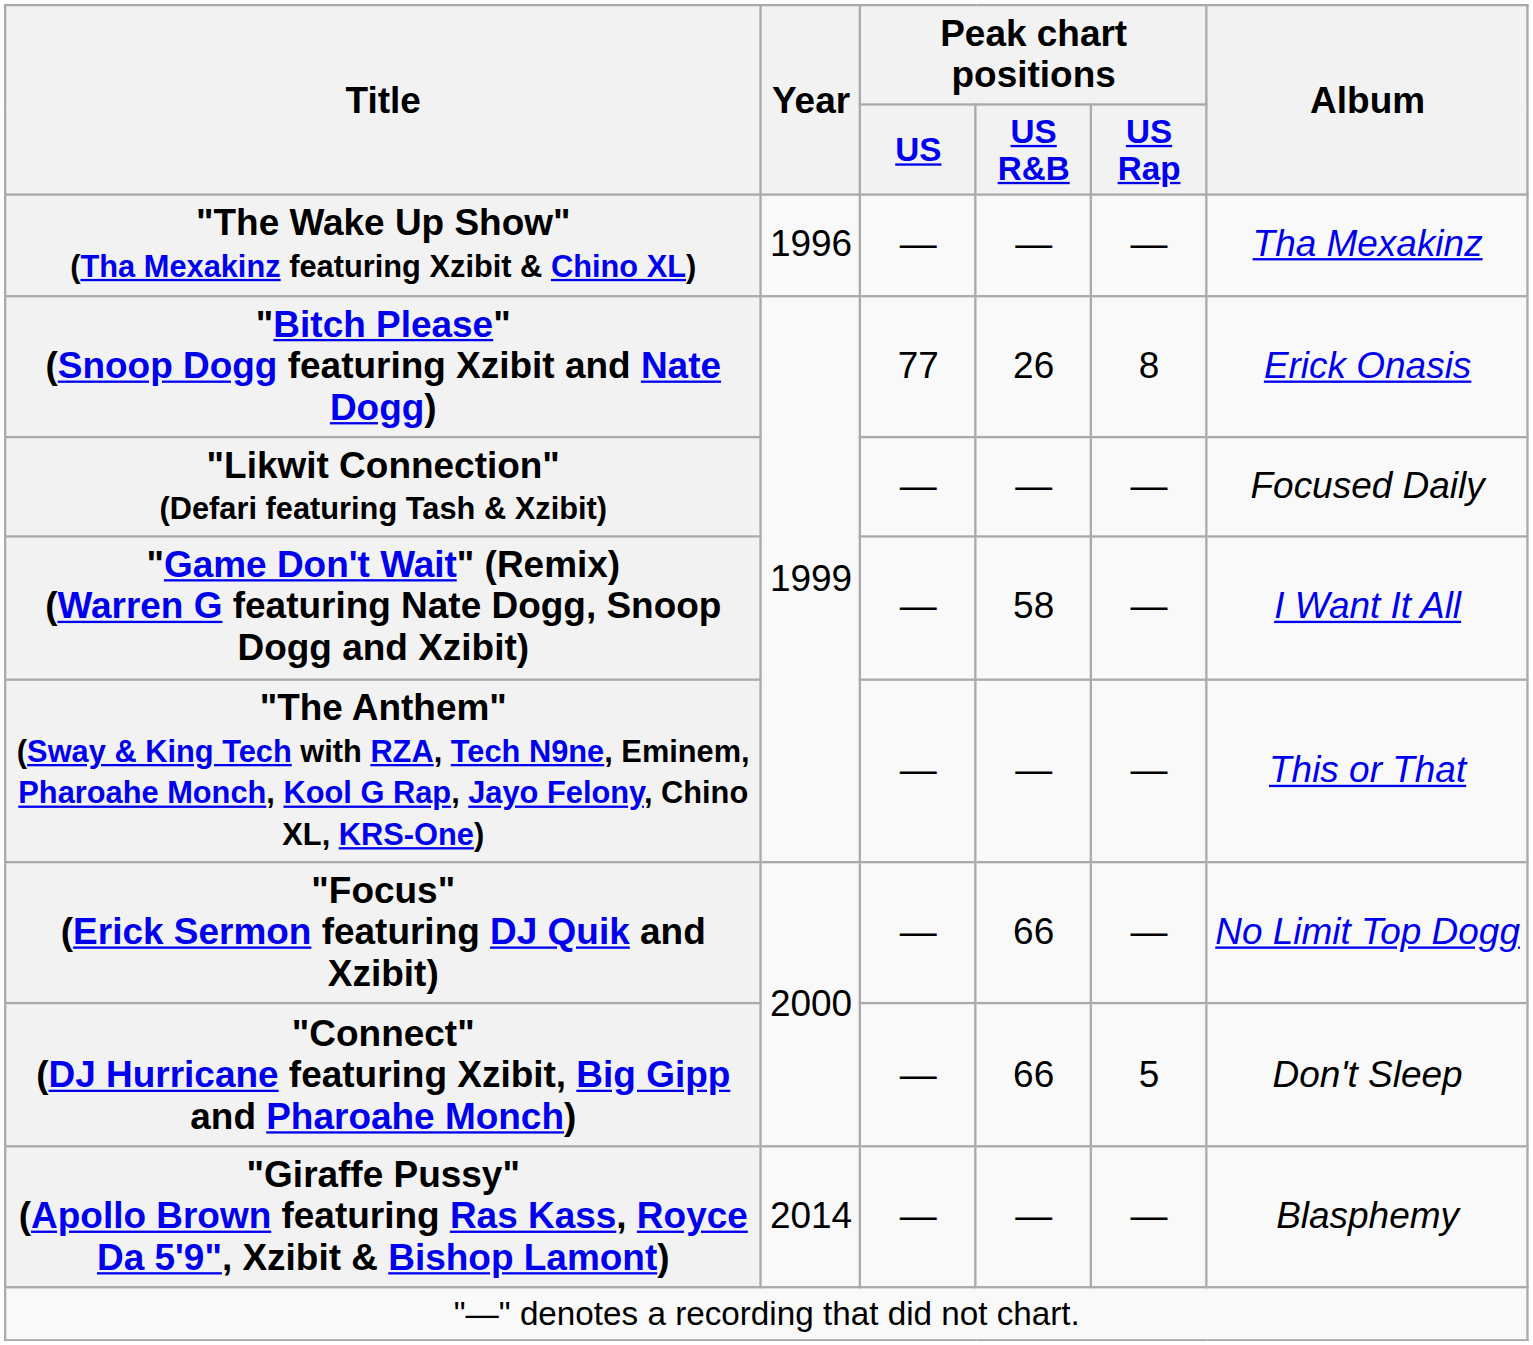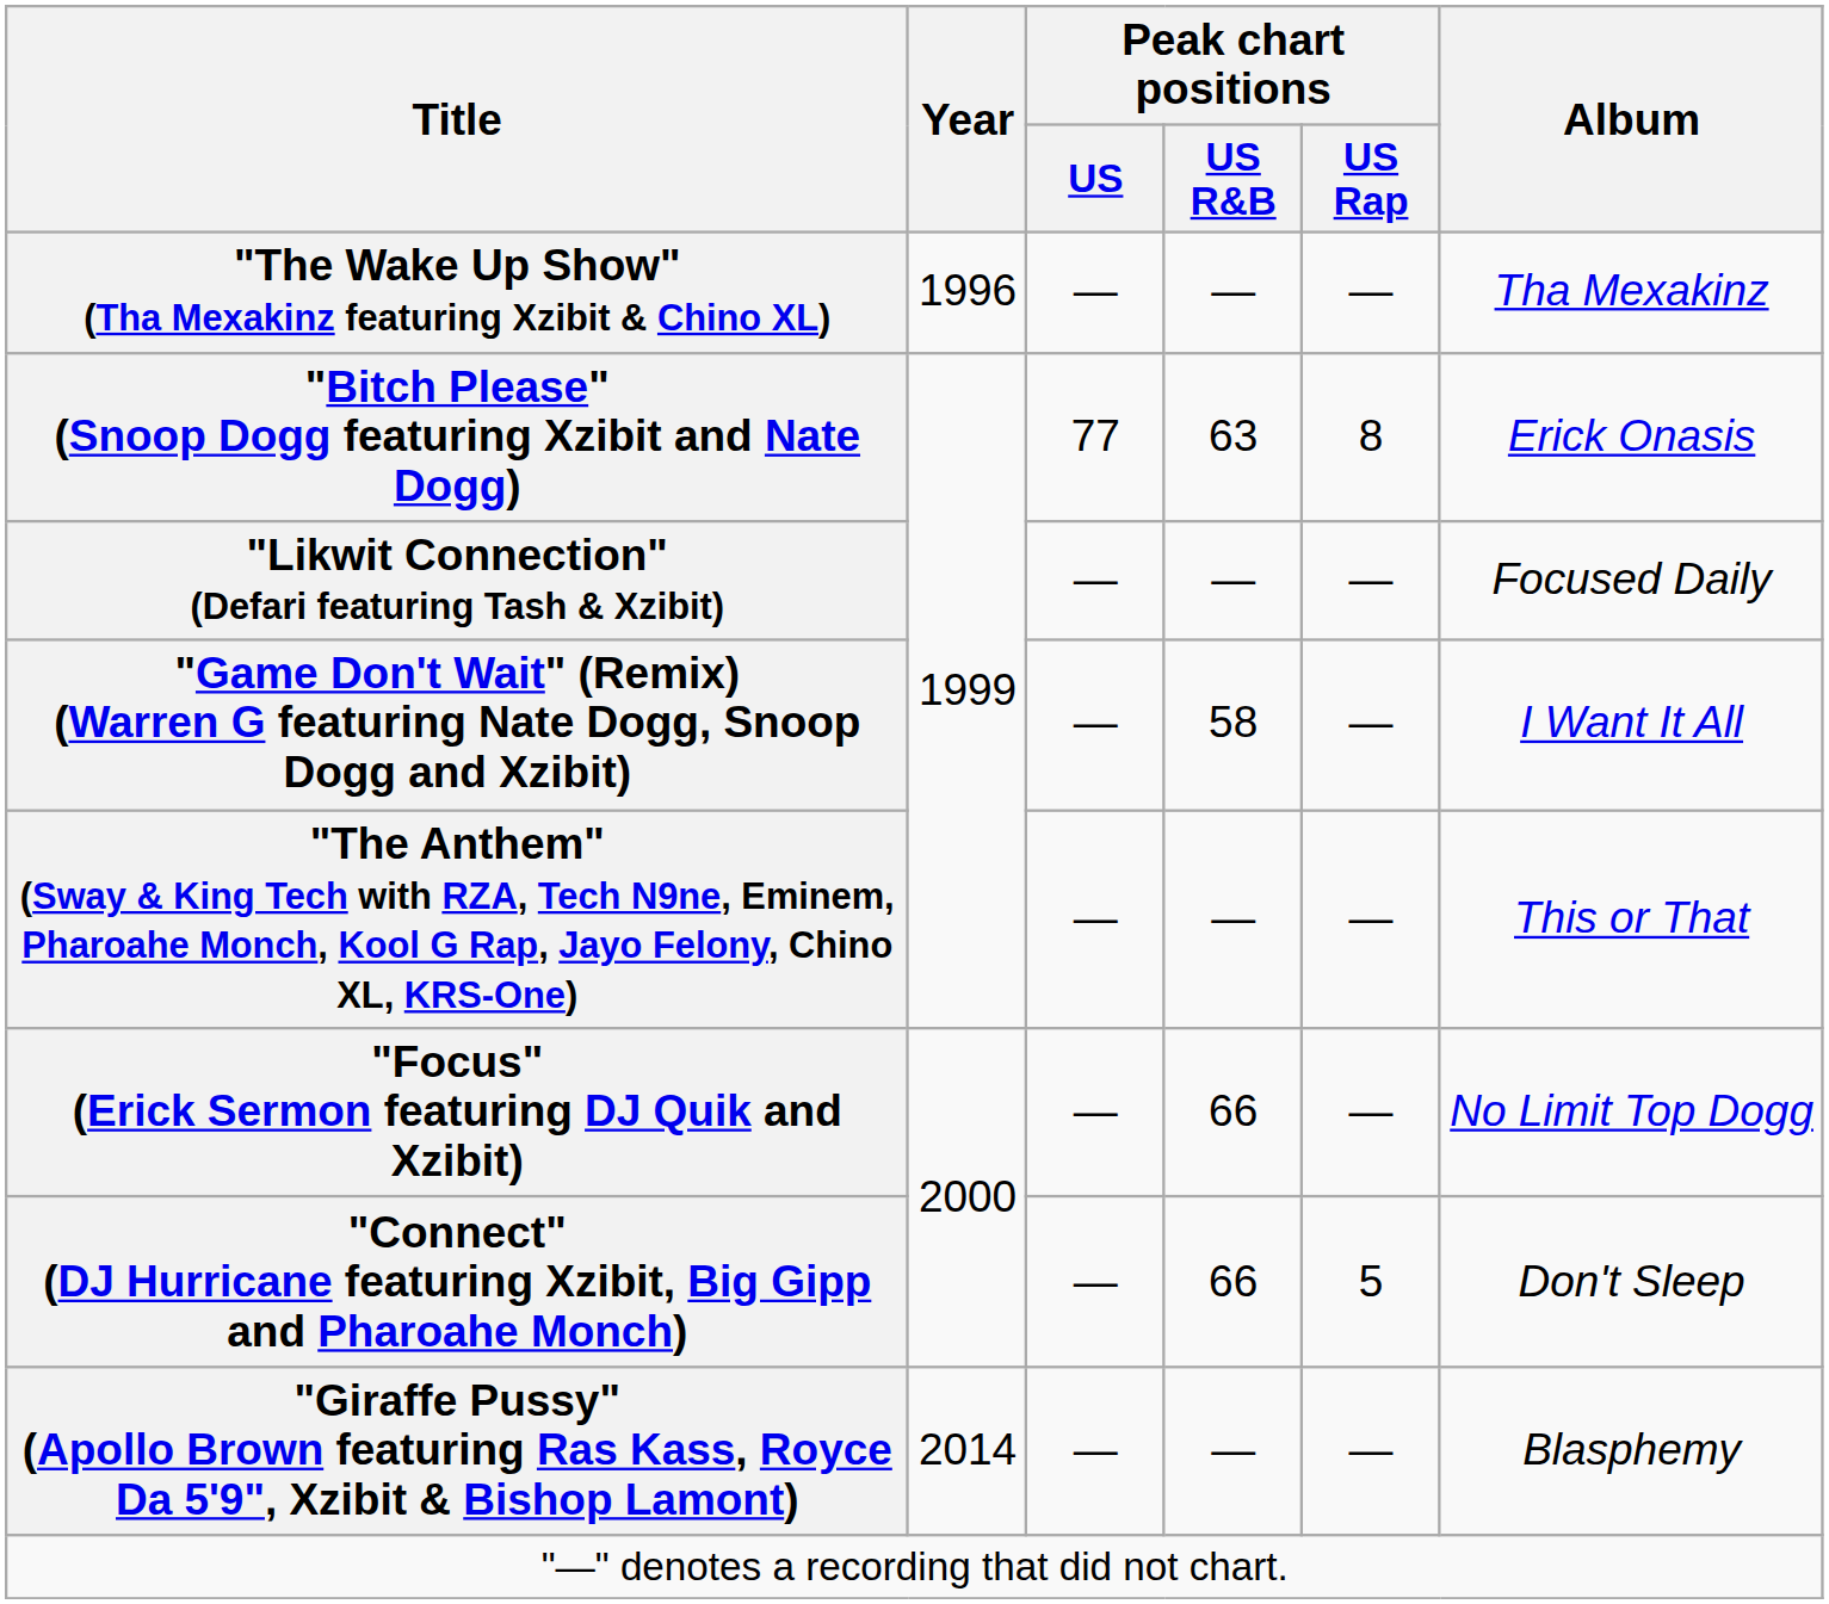"Bitch Please" (Snoop Dogg featuring Xzibit and Nate Dogg) | Peak chart positions / US R&B: 26 -> 63
